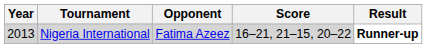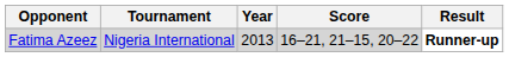columns swapped: Year <-> Opponent
